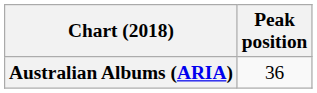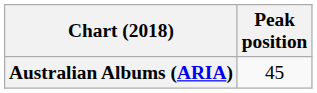Australian Albums (ARIA) | Peak position: 36 -> 45
